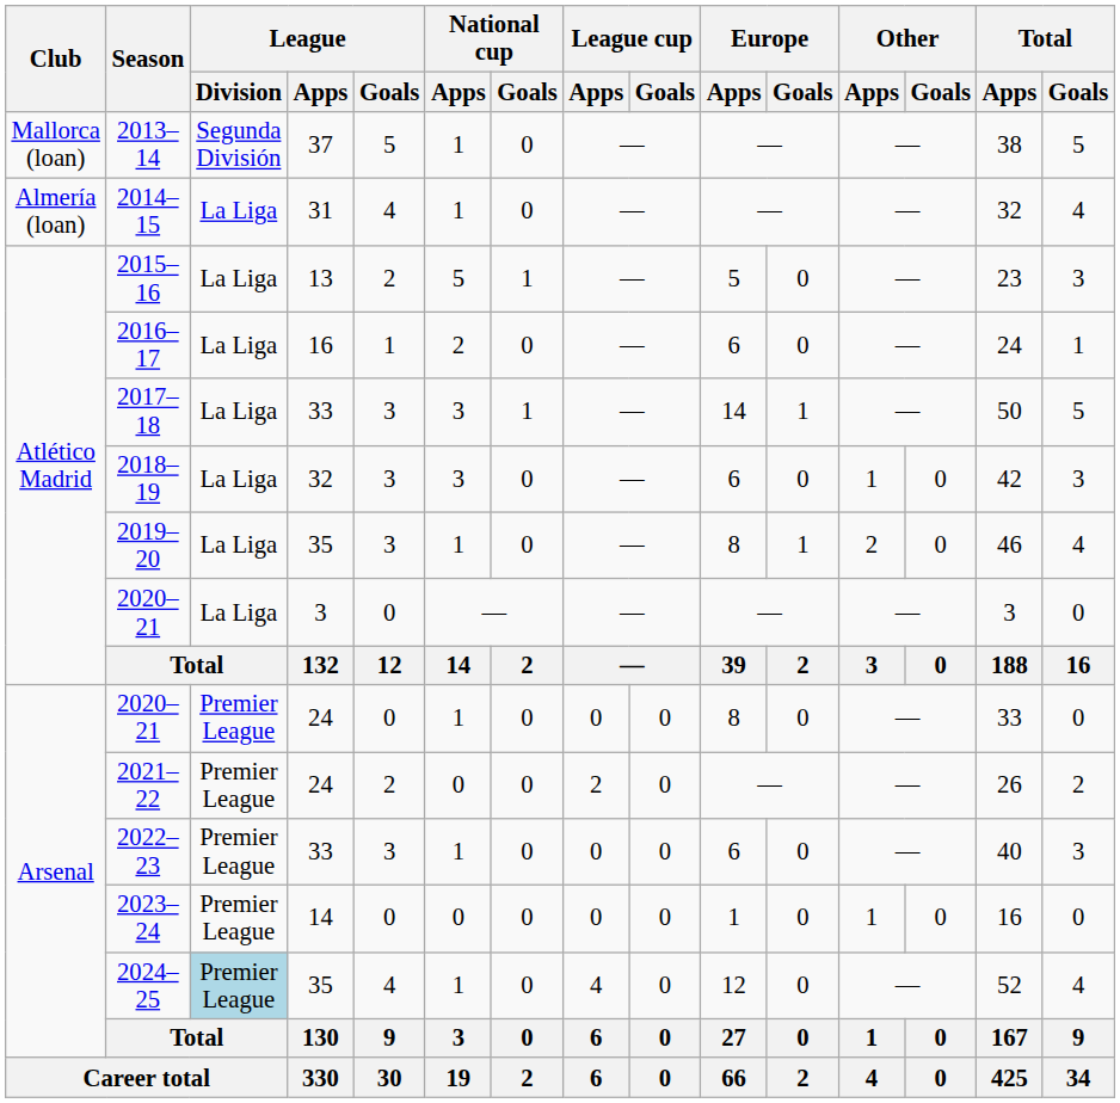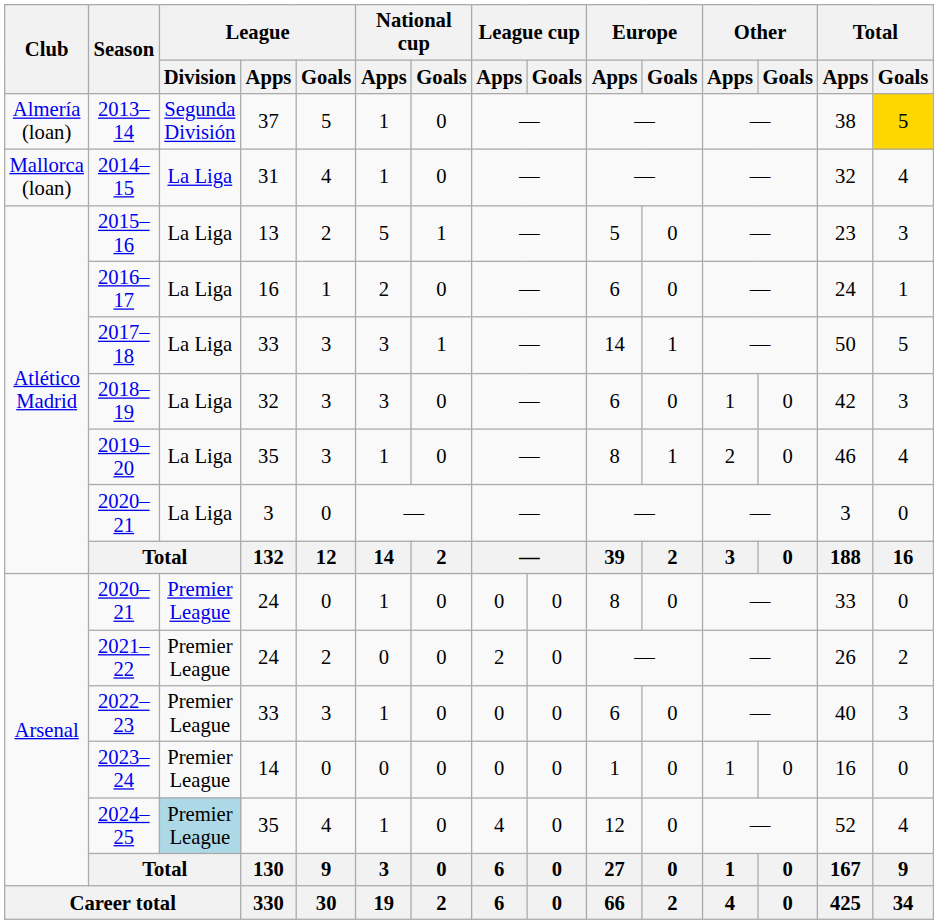2013–14 | Club: Mallorca (loan) -> Almería (loan)
2013–14 | Total / Goals: no background -> gold background
2014–15 | Club: Almería (loan) -> Mallorca (loan)
